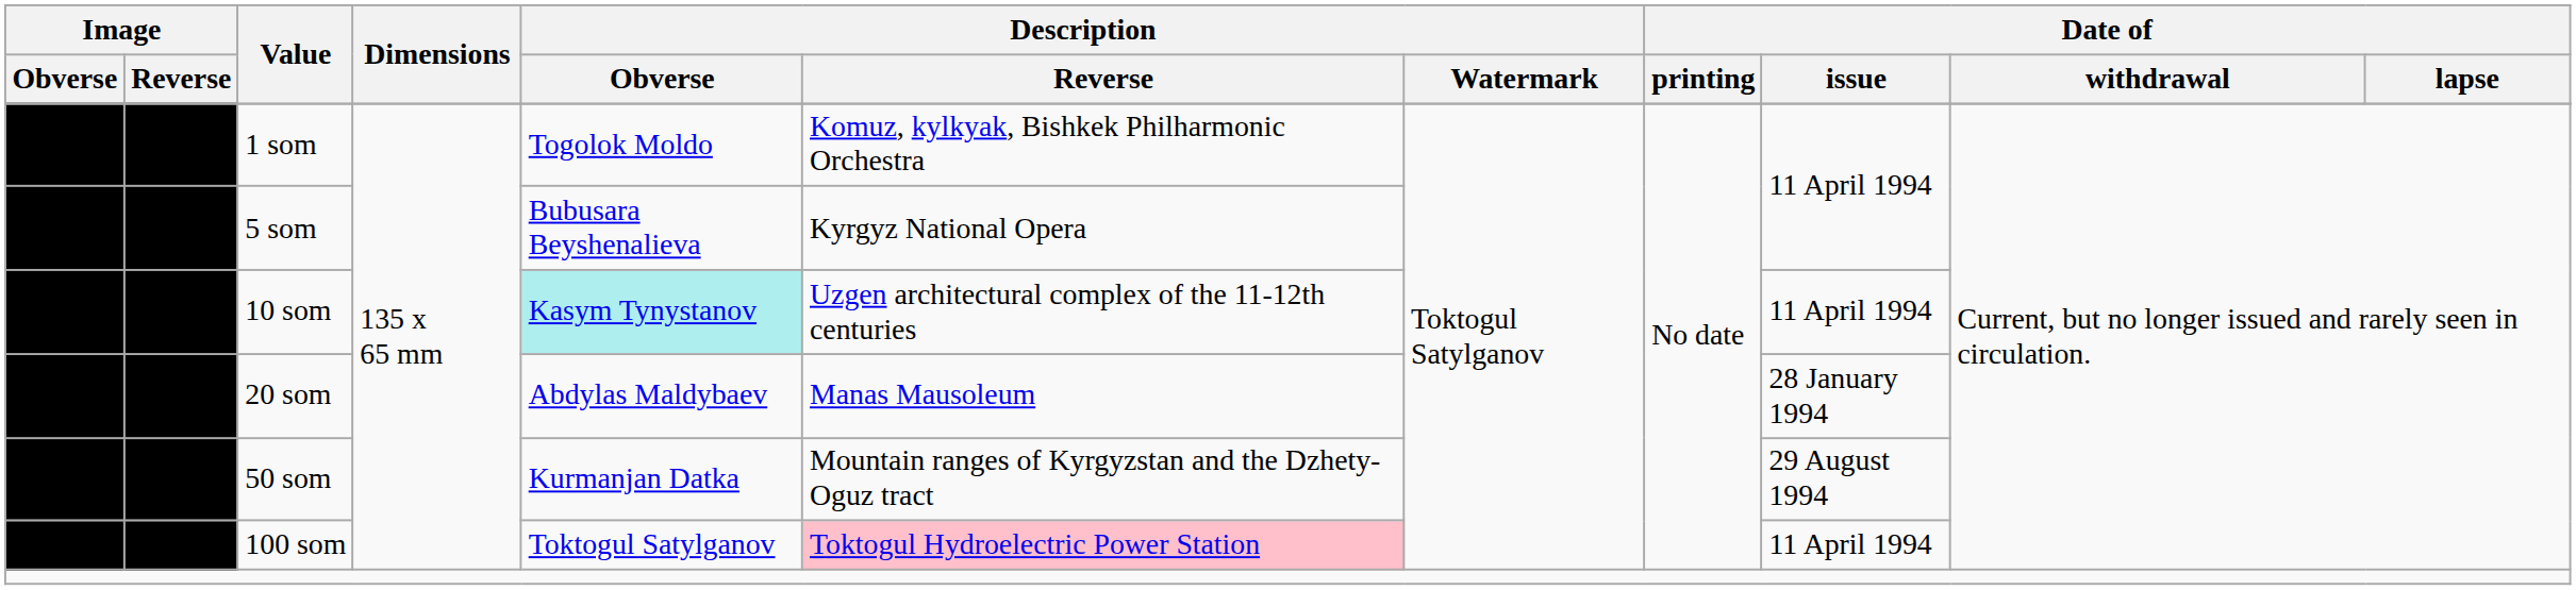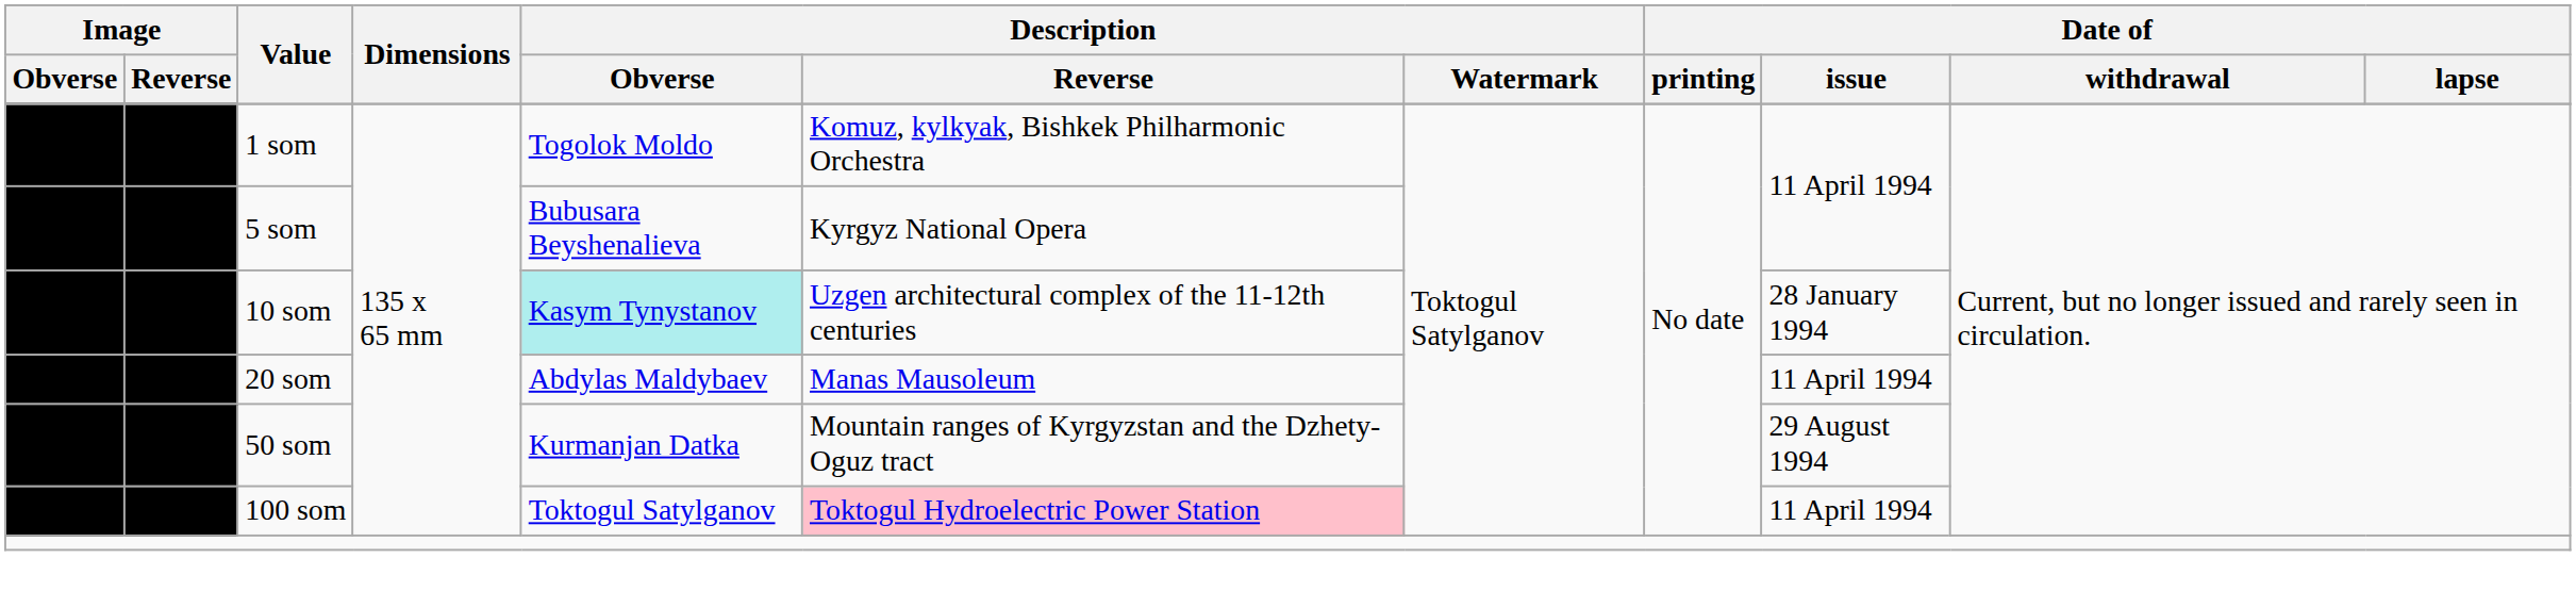10 som | Date of / issue: 11 April 1994 -> 28 January 1994
20 som | Date of / issue: 28 January 1994 -> 11 April 1994
